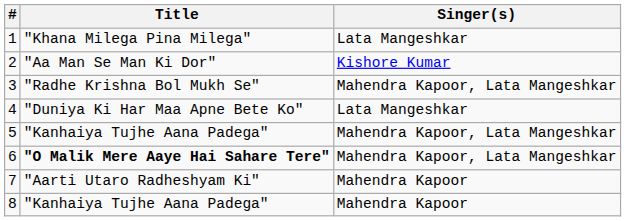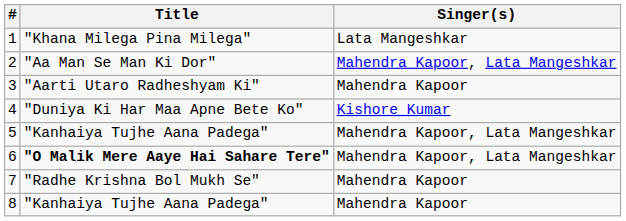2 | Singer(s): Kishore Kumar -> Mahendra Kapoor, Lata Mangeshkar
3 | Title: "Radhe Krishna Bol Mukh Se" -> "Aarti Utaro Radheshyam Ki"
3 | Singer(s): Mahendra Kapoor, Lata Mangeshkar -> Mahendra Kapoor
4 | Singer(s): Lata Mangeshkar -> Kishore Kumar
7 | Title: "Aarti Utaro Radheshyam Ki" -> "Radhe Krishna Bol Mukh Se"
